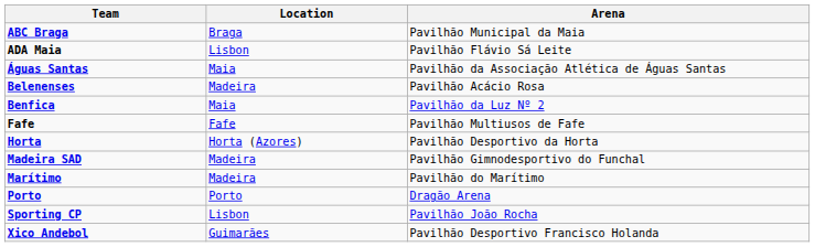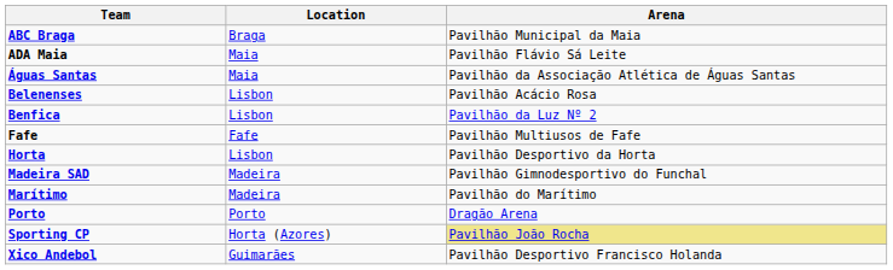ADA Maia | Location: Lisbon -> Maia
Belenenses | Location: Madeira -> Lisbon
Benfica | Location: Maia -> Lisbon
Horta | Location: Horta (Azores) -> Lisbon
Sporting CP | Location: Lisbon -> Horta (Azores)
Sporting CP | Arena: no background -> khaki background
